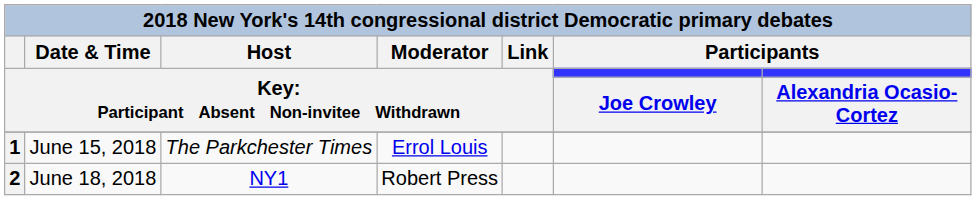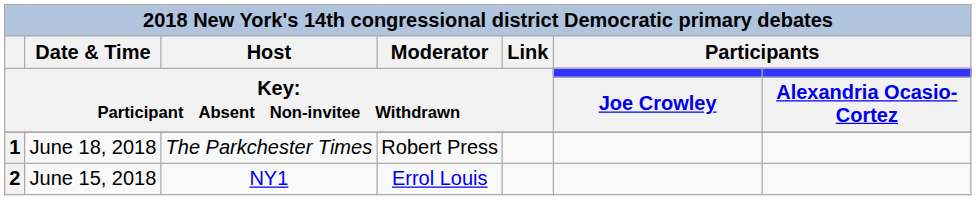1 | column 2: June 15, 2018 -> June 18, 2018
1 | column 4: Errol Louis -> Robert Press
2 | column 2: June 18, 2018 -> June 15, 2018
2 | column 4: Robert Press -> Errol Louis
